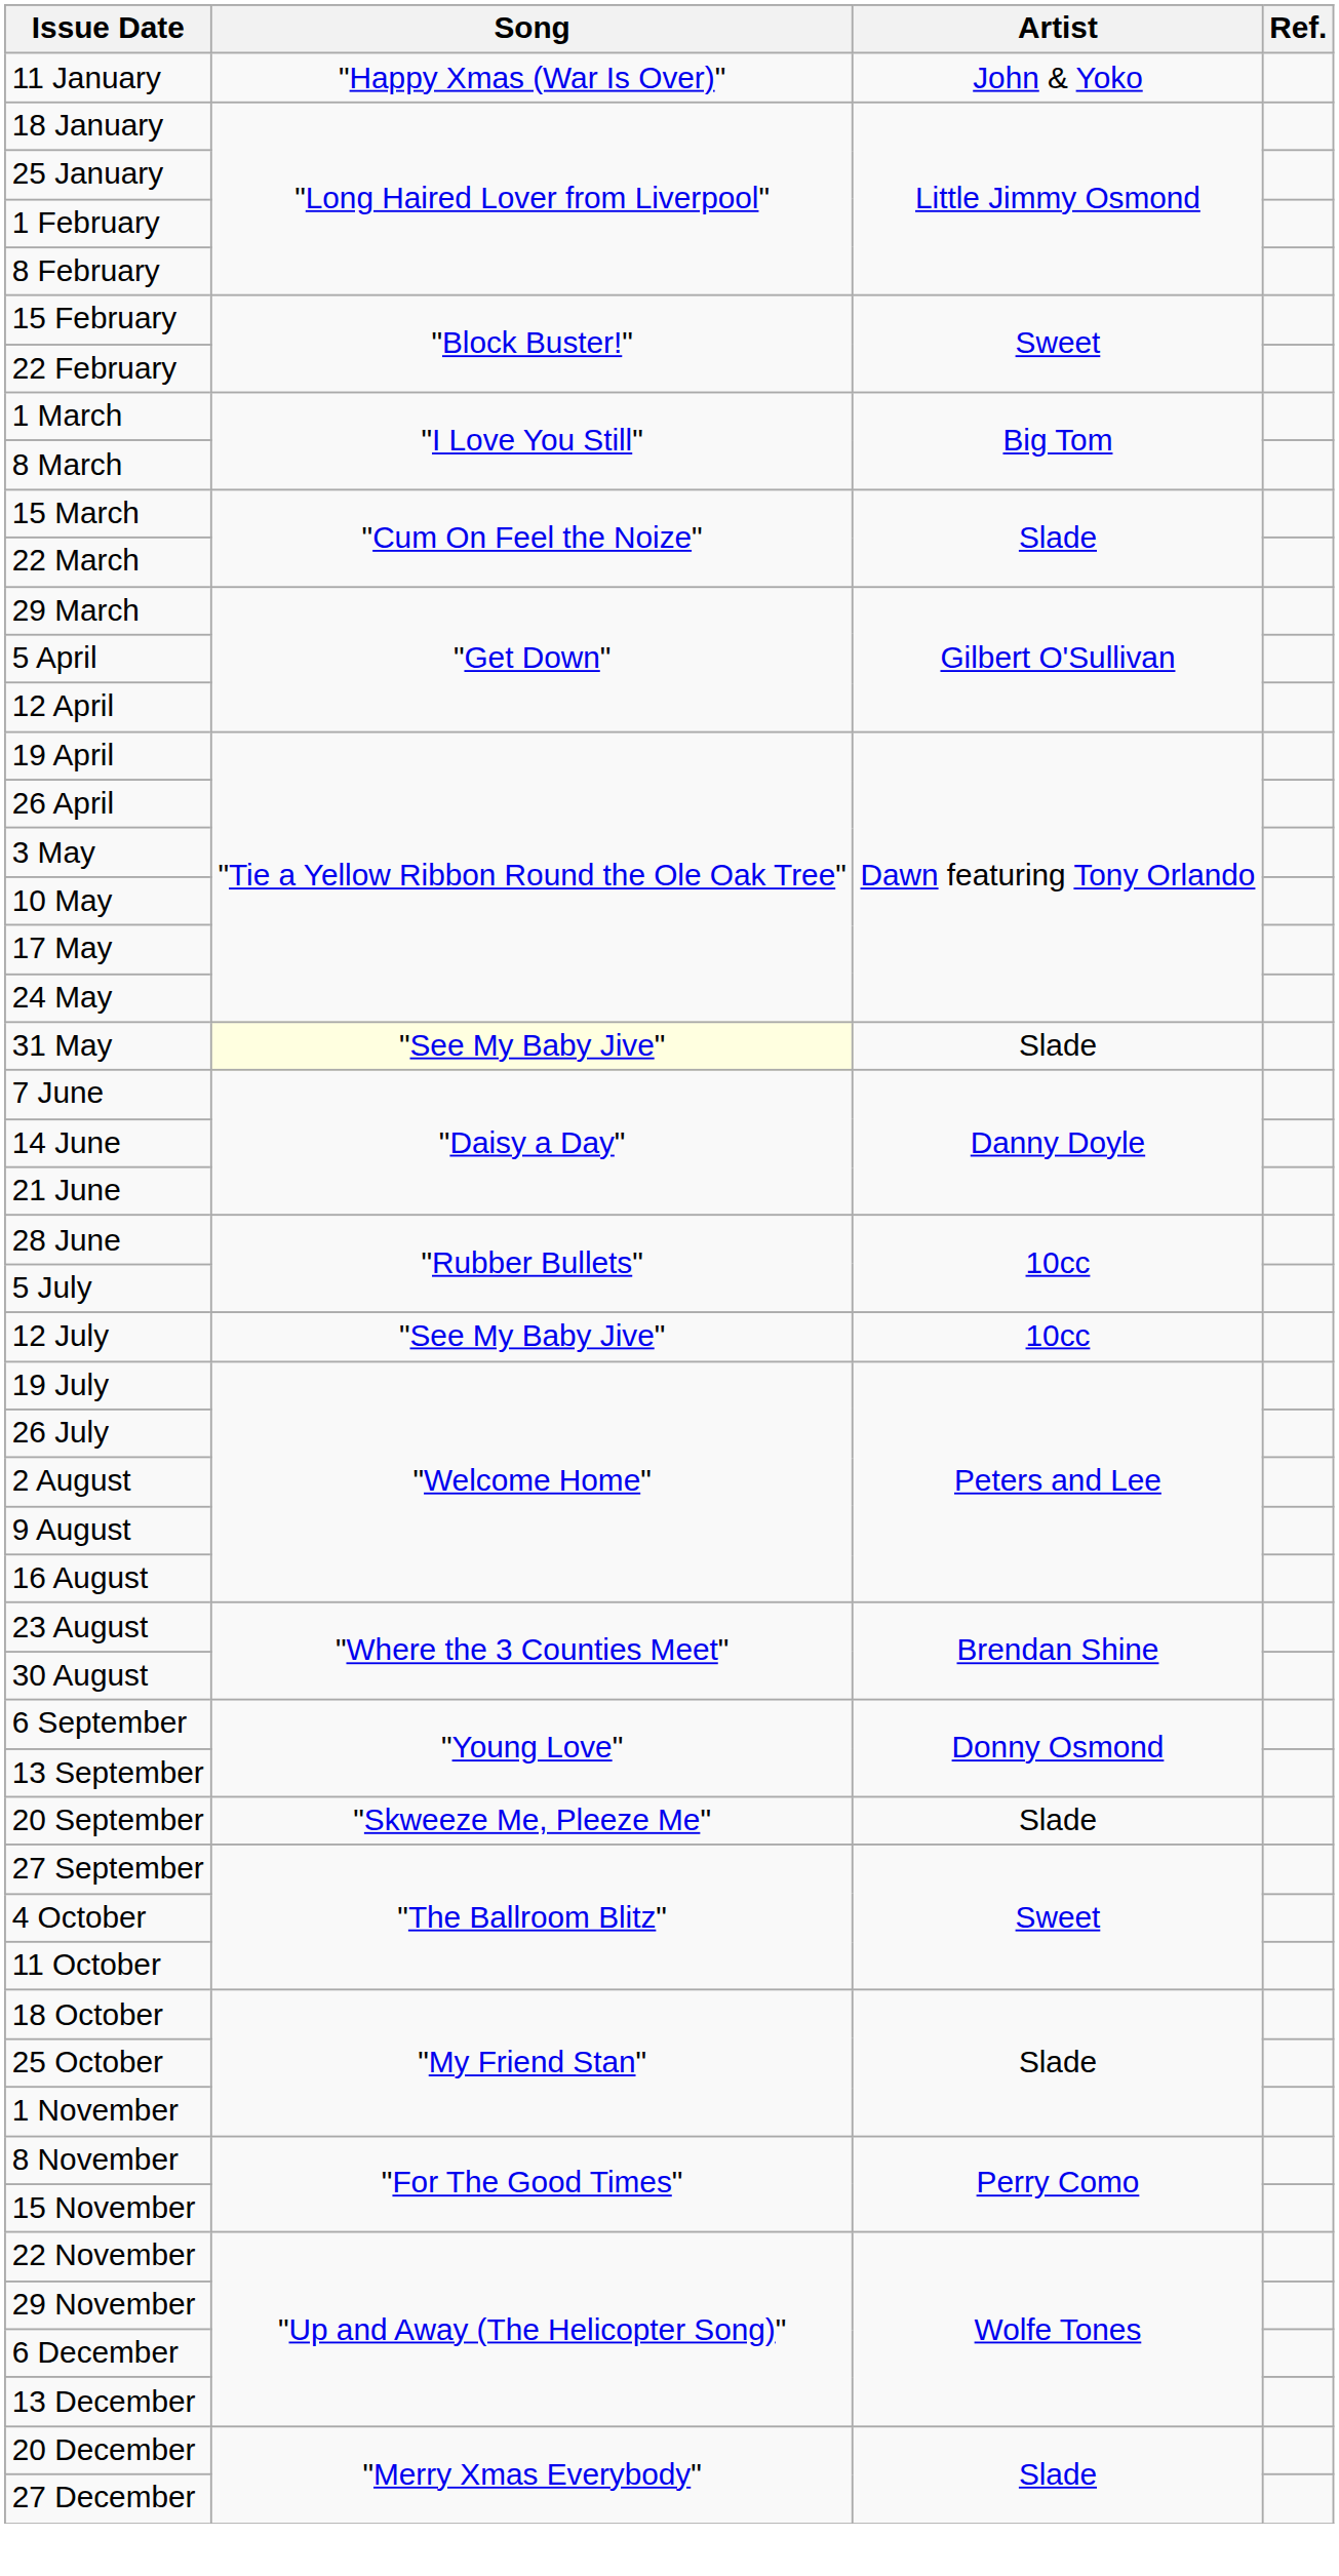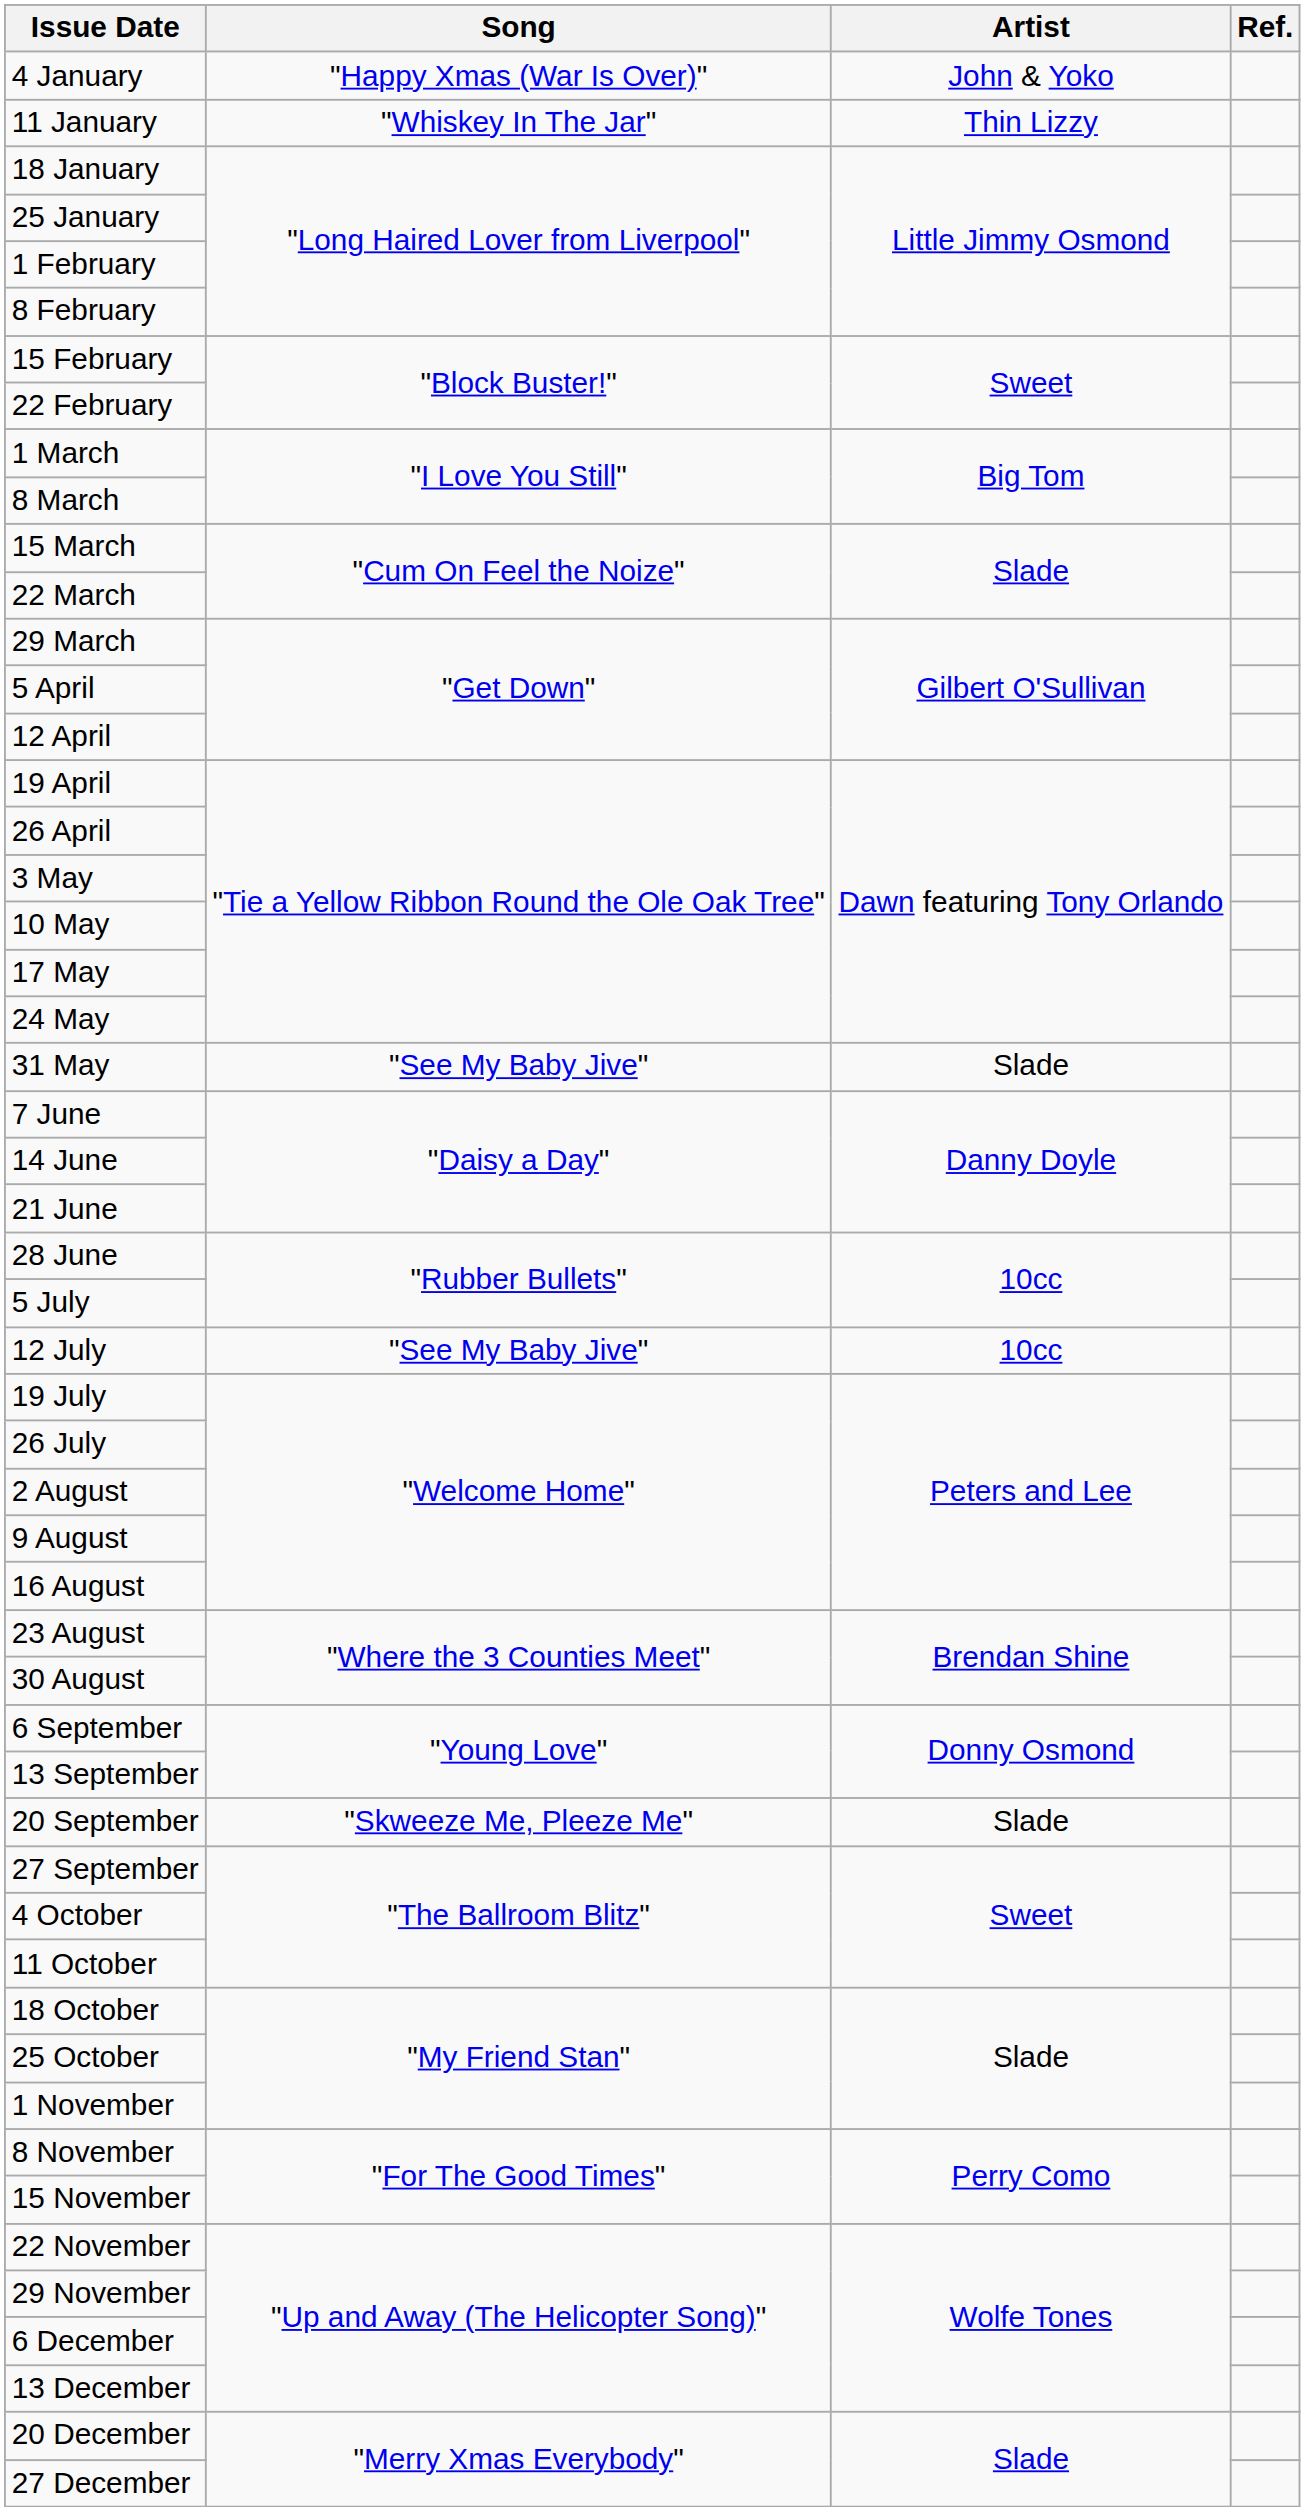+ row: 4 January | "Happy Xmas (War Is Over)" | John & Yoko
11 January | Song: "Happy Xmas (War Is Over)" -> "Whiskey In The Jar"
11 January | Artist: John & Yoko -> Thin Lizzy
31 May | Song: lightyellow background -> no background
